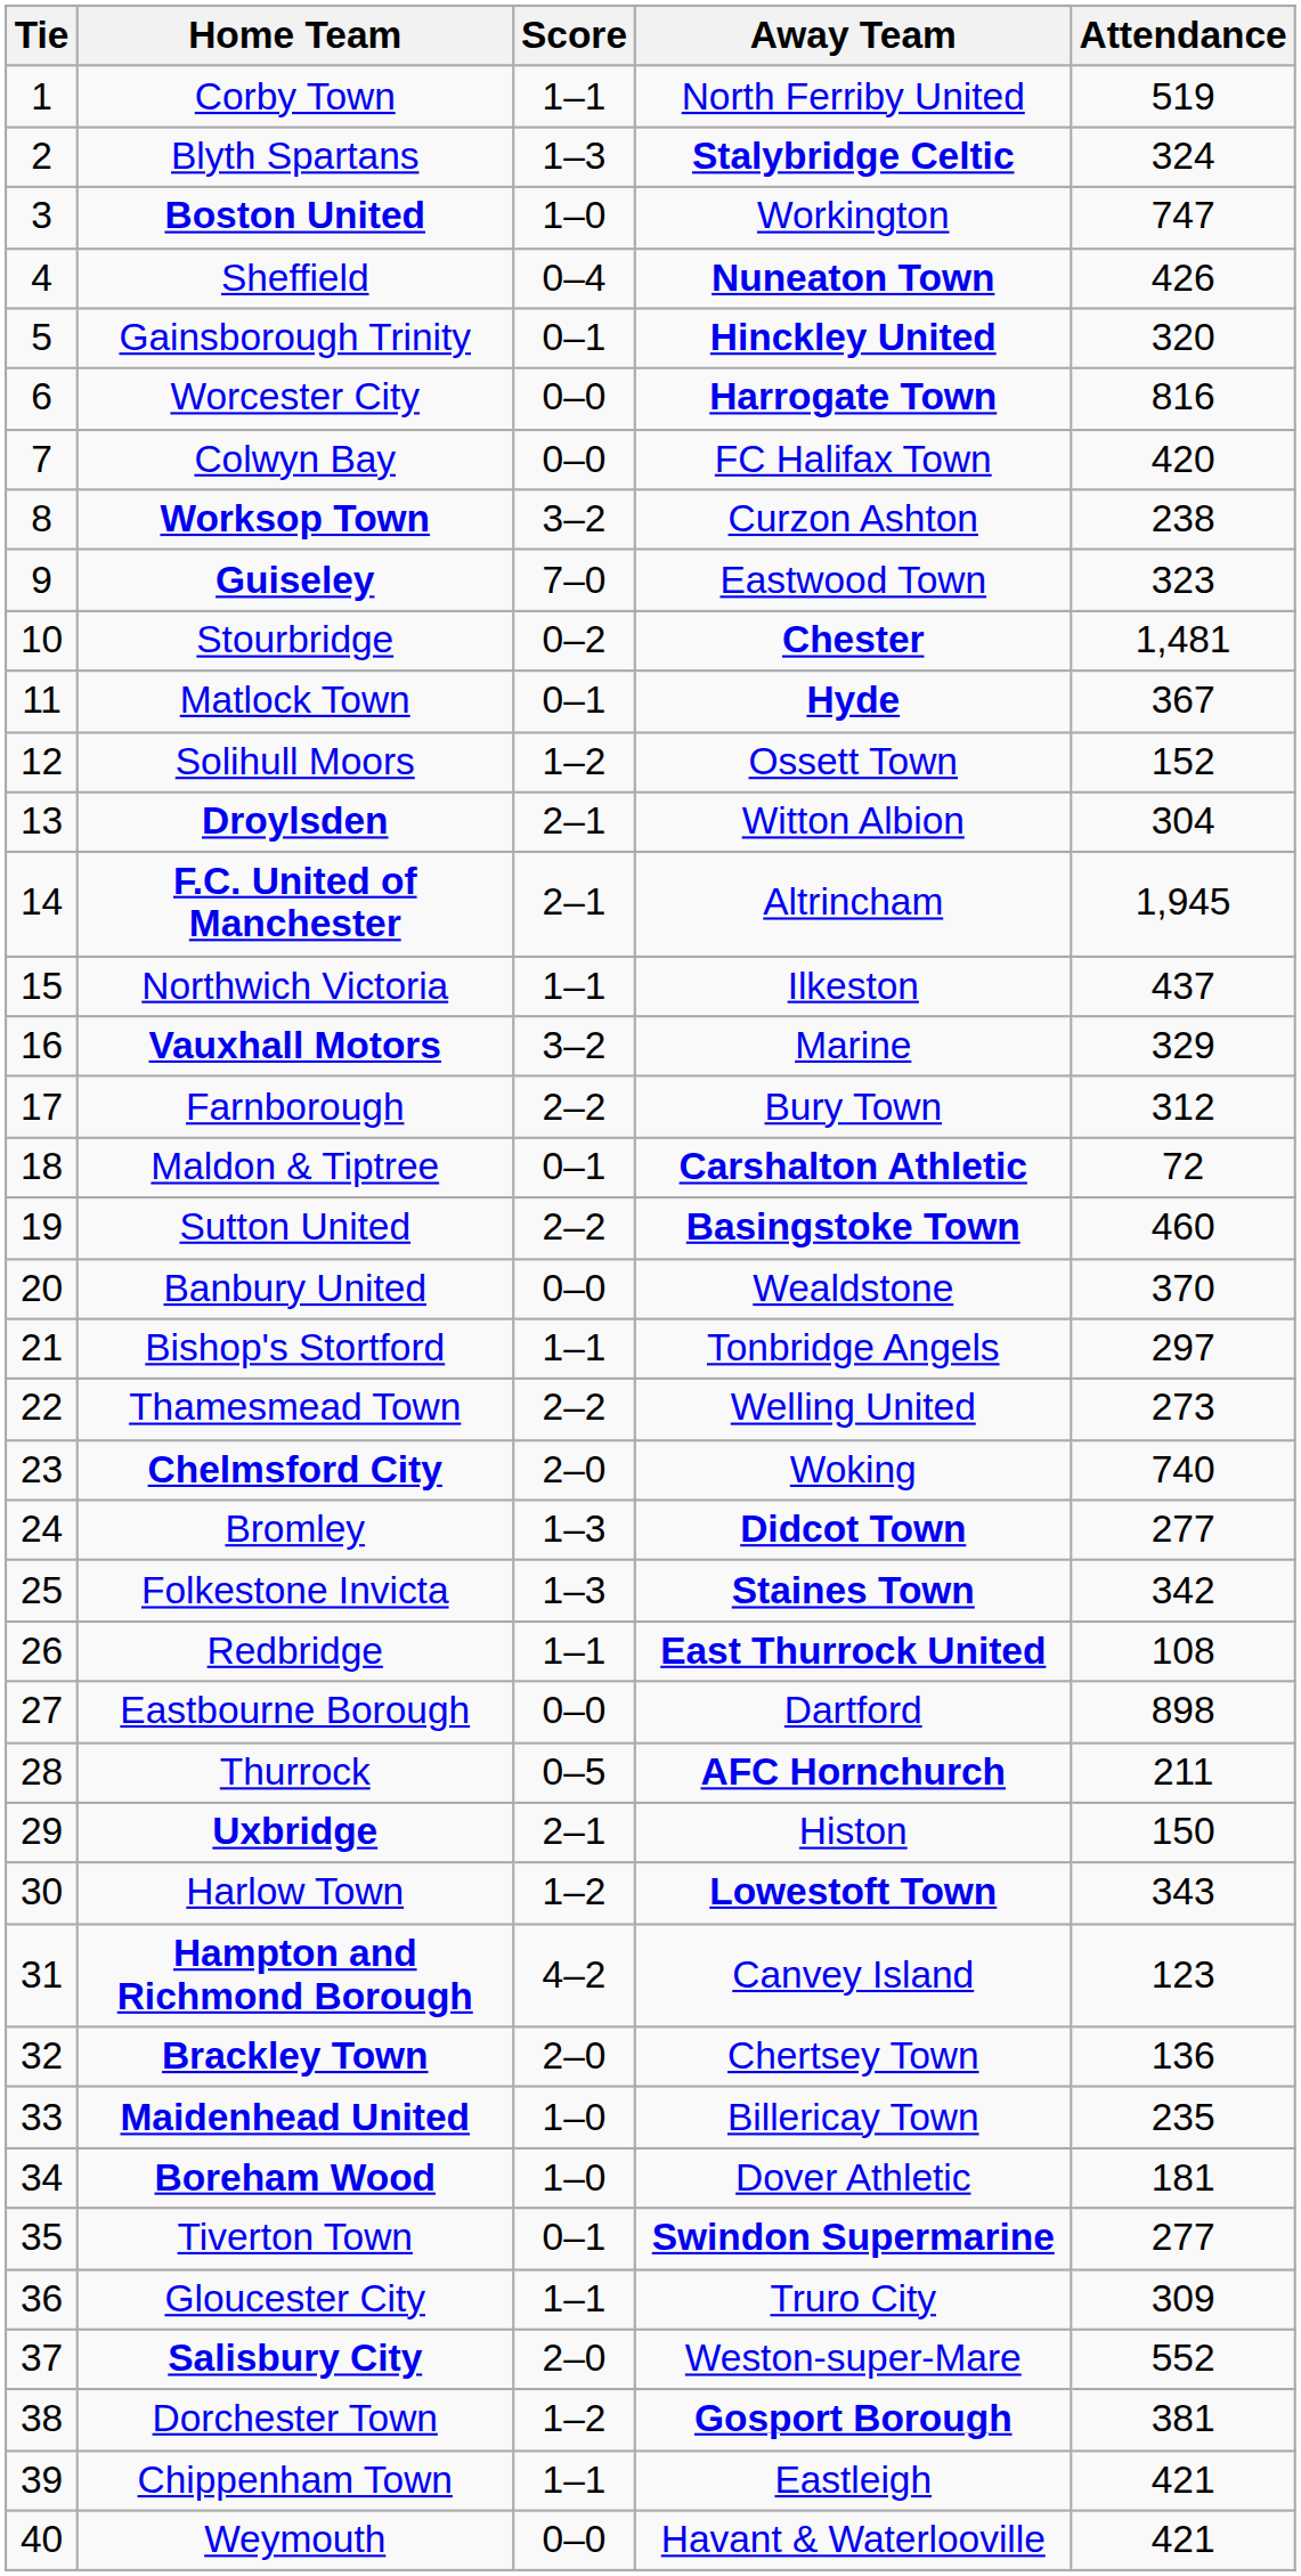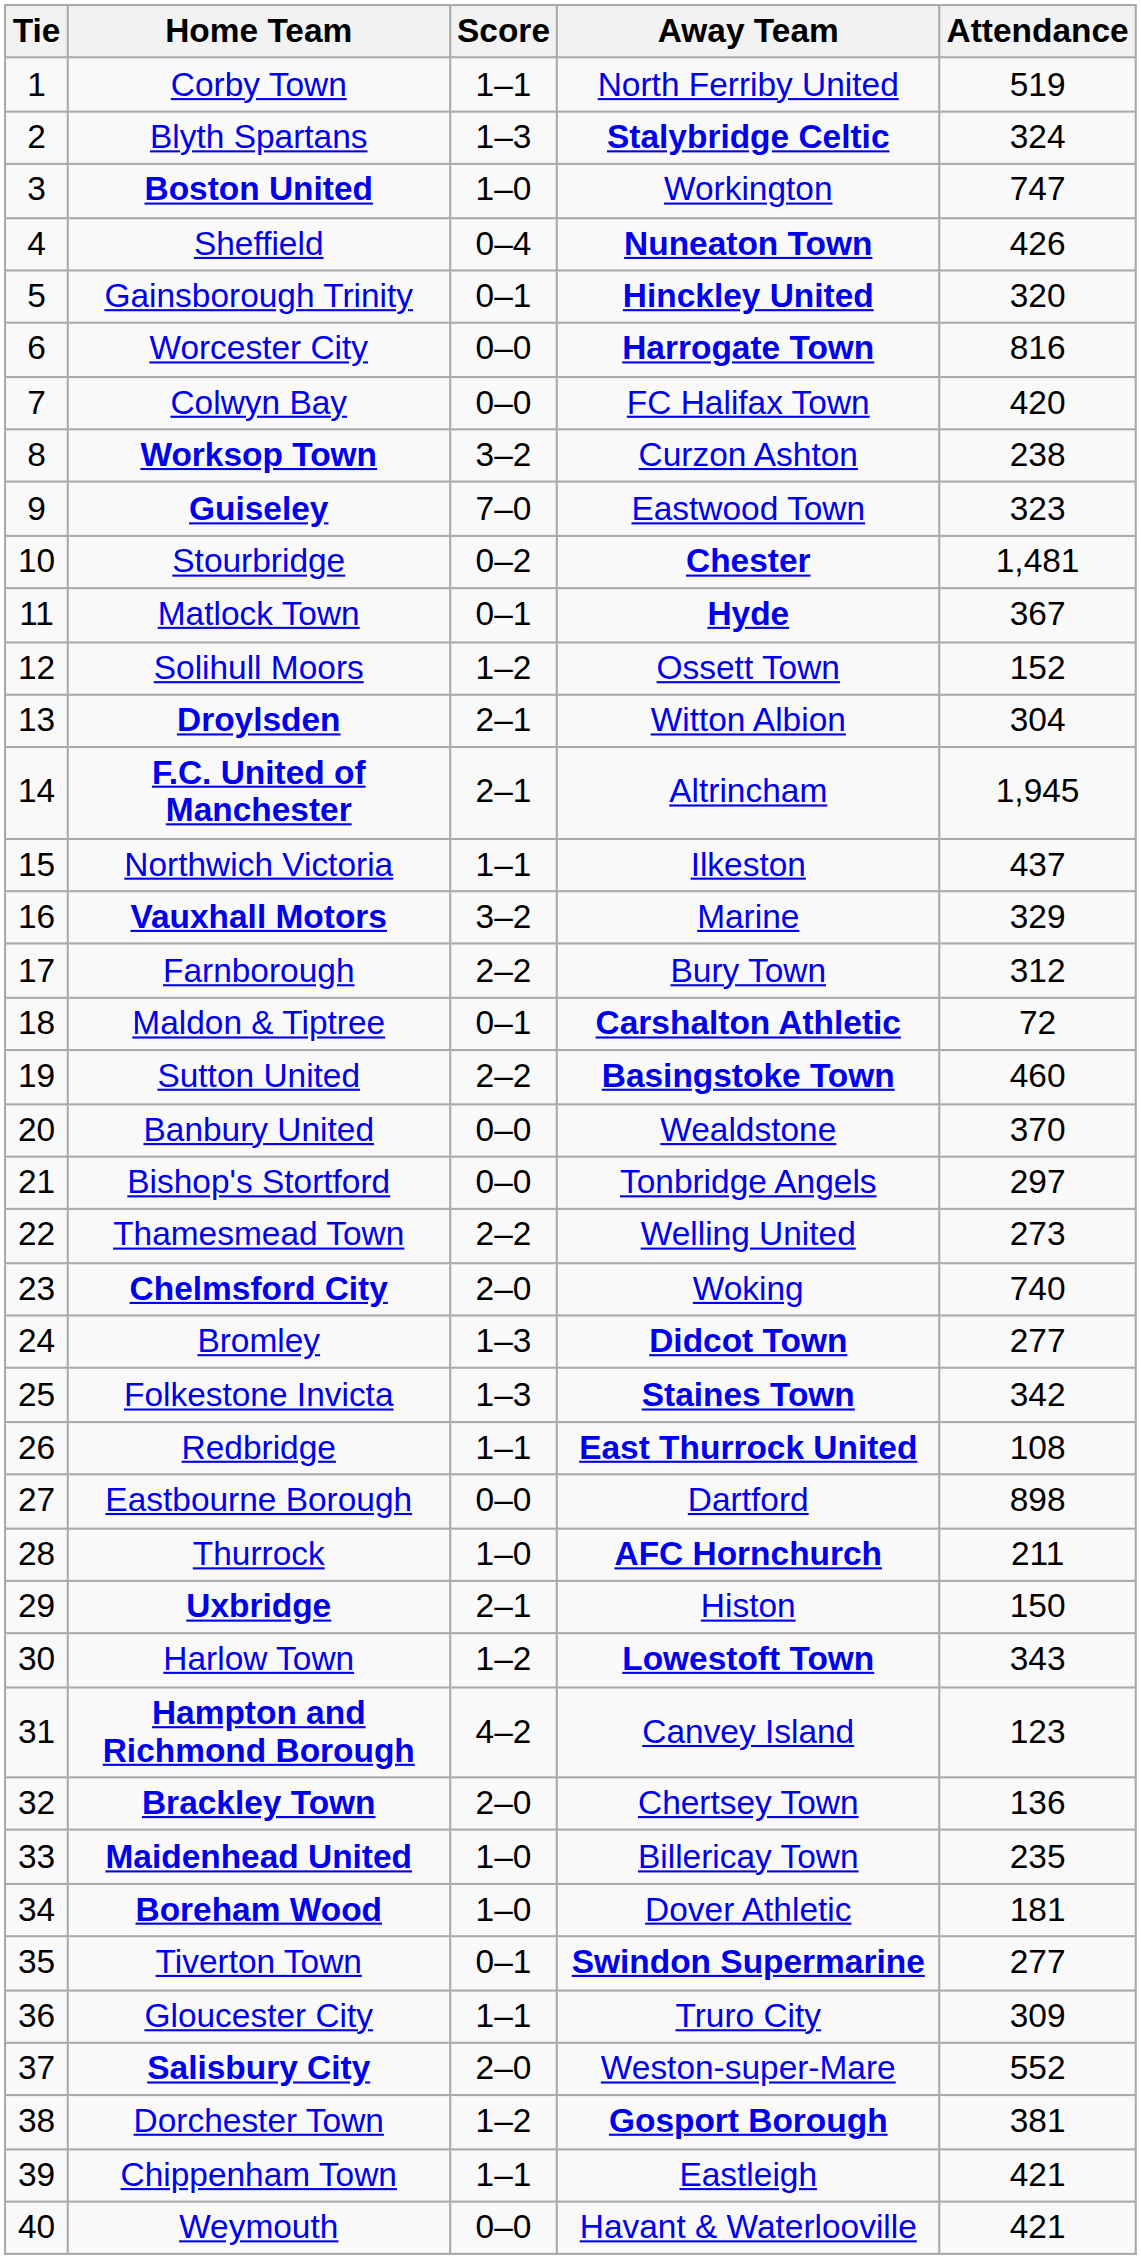Bishop's Stortford | Score: 1–1 -> 0–0
Thurrock | Score: 0–5 -> 1–0
